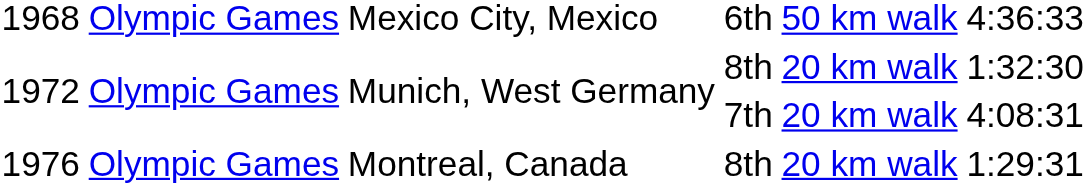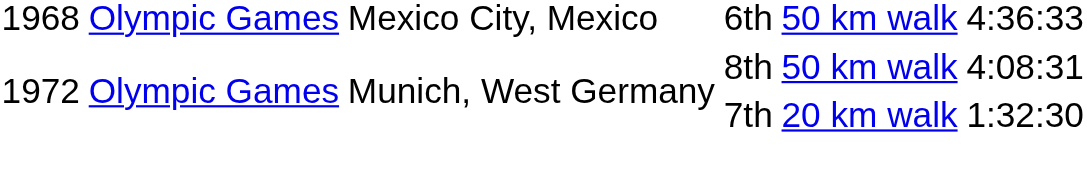1972 / 8th | column 5: 20 km walk -> 50 km walk
1972 / 8th | column 6: 1:32:30 -> 4:08:31
1972 / 7th | column 6: 4:08:31 -> 1:32:30
- row: 1976 | Olympic Games | Montreal, Canada | 8th | 20 km walk | 1:29:31
